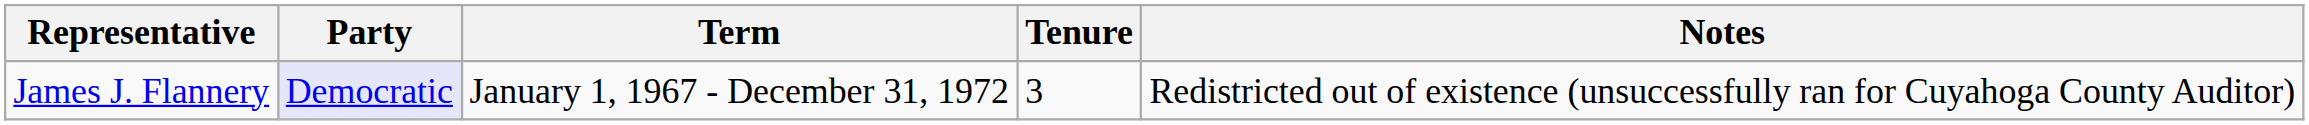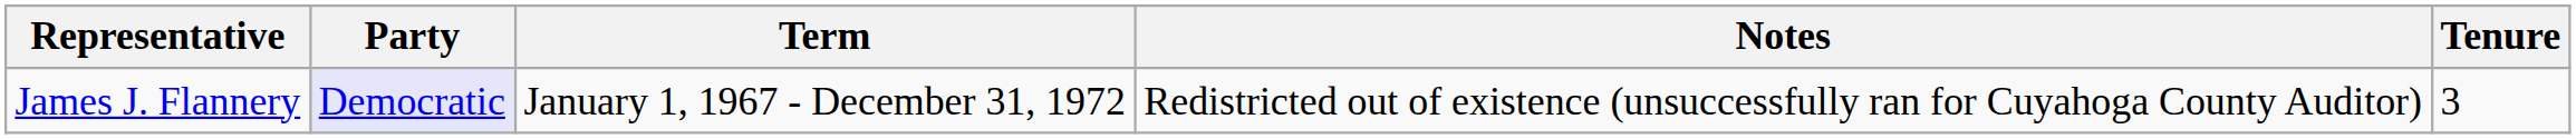columns swapped: Tenure <-> Notes
